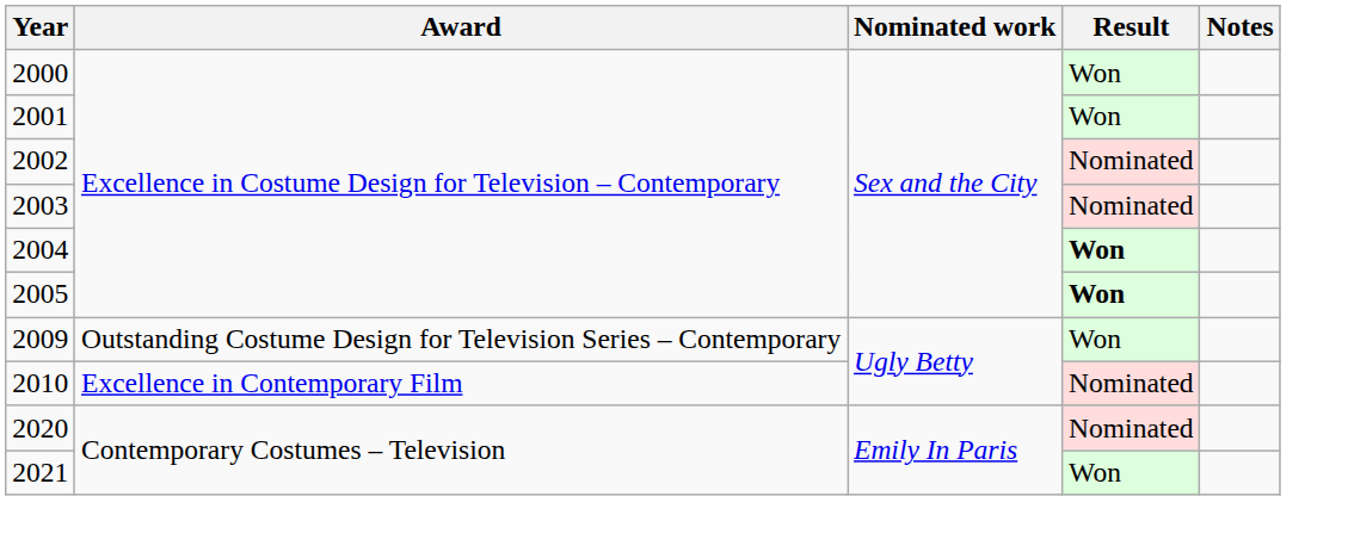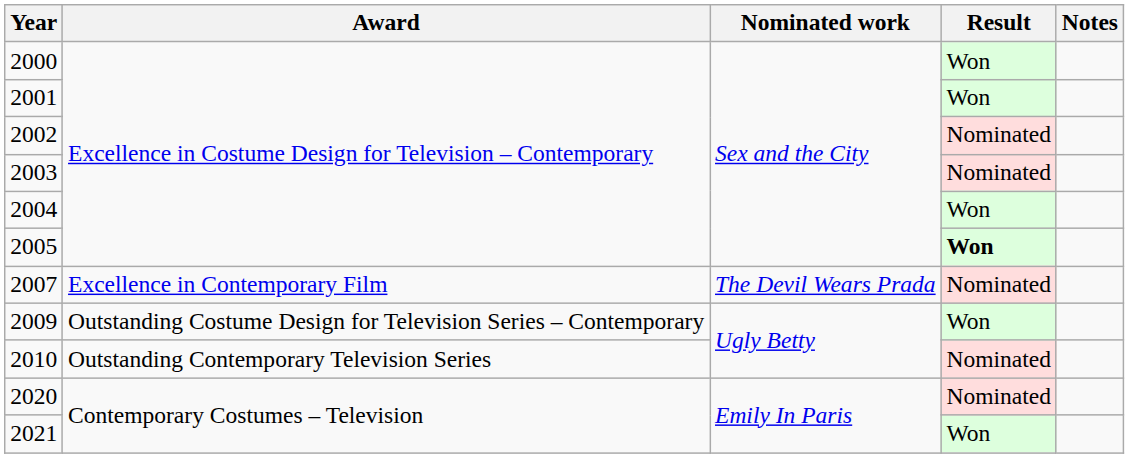2004 | Result: bold -> normal
+ row: 2007 | Excellence in Contemporary Film | The Devil Wears Prada | Nominated
2010 | Award: Excellence in Contemporary Film -> Outstanding Contemporary Television Series
